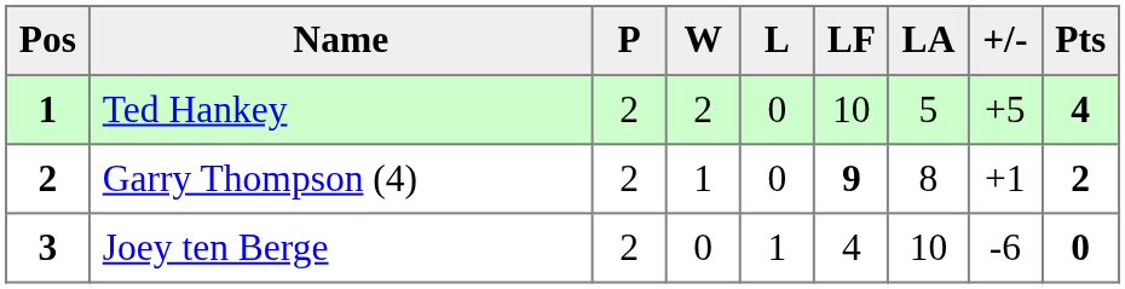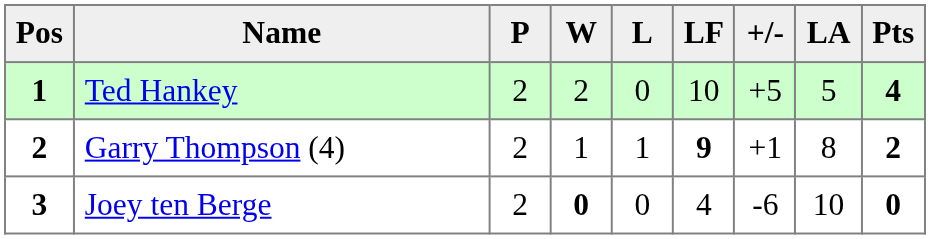columns swapped: LA <-> +/-
Garry Thompson (4) | L: 0 -> 1
Joey ten Berge | W: normal -> bold
Joey ten Berge | L: 1 -> 0
